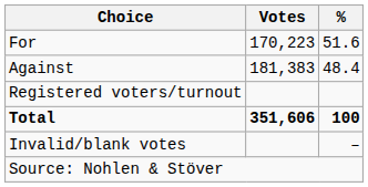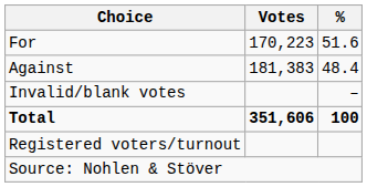rows swapped: Invalid/blank votes <-> Registered voters/turnout
